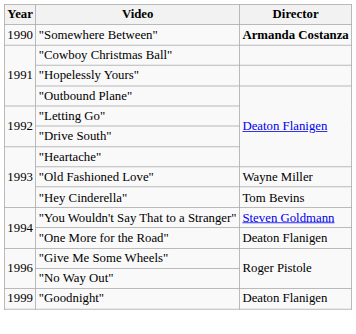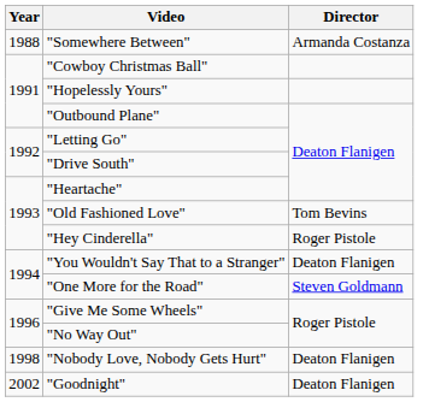"Somewhere Between" | Year: 1990 -> 1988
"Somewhere Between" | Director: bold -> normal
"Old Fashioned Love" | Director: Wayne Miller -> Tom Bevins
"Hey Cinderella" | Director: Tom Bevins -> Roger Pistole
"You Wouldn't Say That to a Stranger" | Director: Steven Goldmann -> Deaton Flanigen
"One More for the Road" | Director: Deaton Flanigen -> Steven Goldmann
+ row: 1998 | "Nobody Love, Nobody Gets Hurt" | Deaton Flanigen
"Goodnight" | Year: 1999 -> 2002
